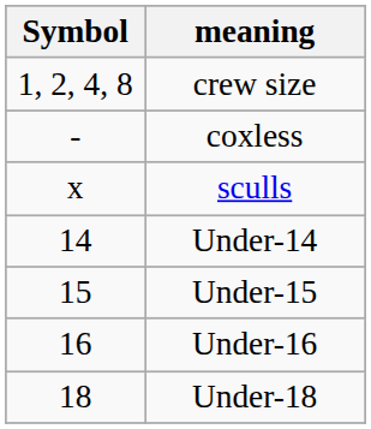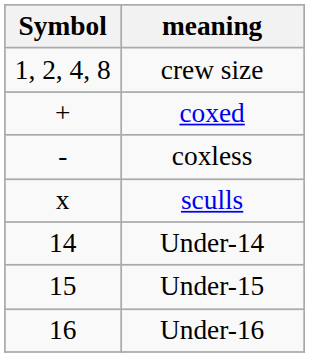+ row: + | coxed
- row: 18 | Under-18
